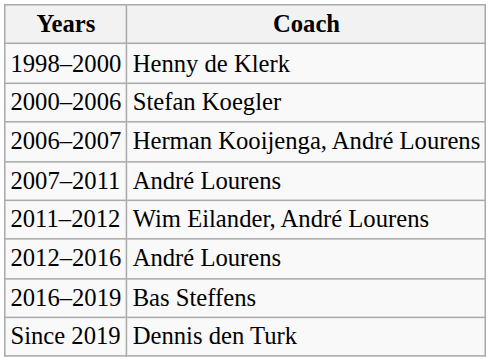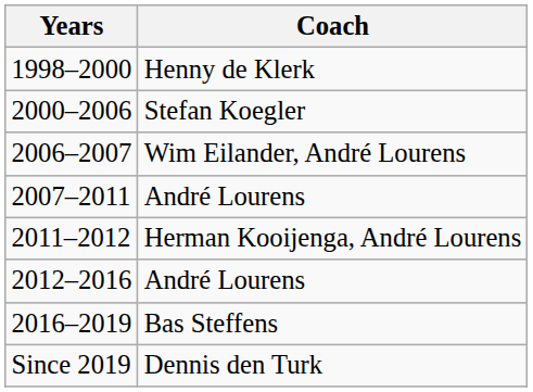2006–2007 | Coach: Herman Kooijenga, André Lourens -> Wim Eilander, André Lourens
2011–2012 | Coach: Wim Eilander, André Lourens -> Herman Kooijenga, André Lourens
